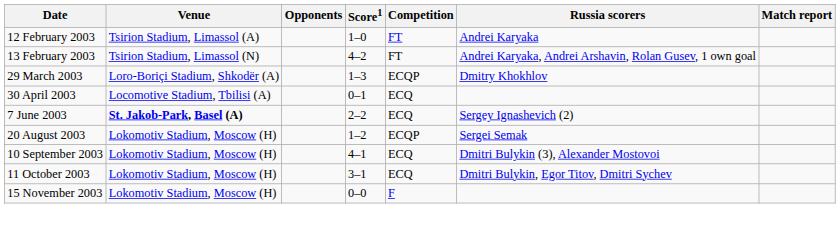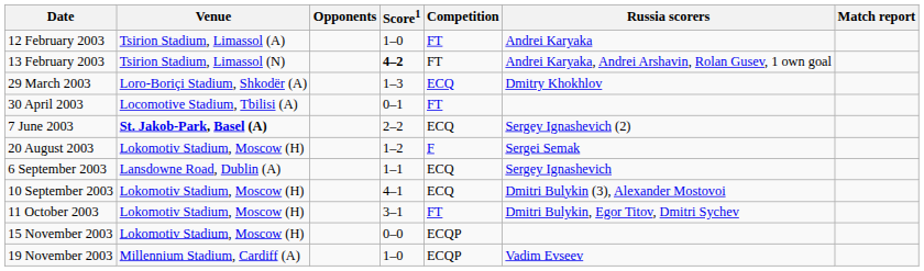13 February 2003 | Score1: normal -> bold
29 March 2003 | Competition: ECQP -> ECQ
30 April 2003 | Competition: ECQ -> FT
20 August 2003 | Competition: ECQP -> F
+ row: 6 September 2003 | Lansdowne Road, Dublin (A) | 1–1 | ECQ | Sergey Ignashevich
11 October 2003 | Competition: ECQ -> FT
15 November 2003 | Competition: F -> ECQP
+ row: 19 November 2003 | Millennium Stadium, Cardiff (A) | 1–0 | ECQP | Vadim Evseev
